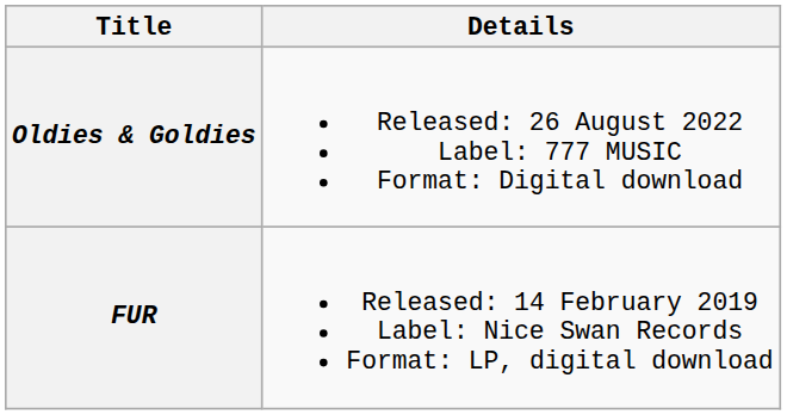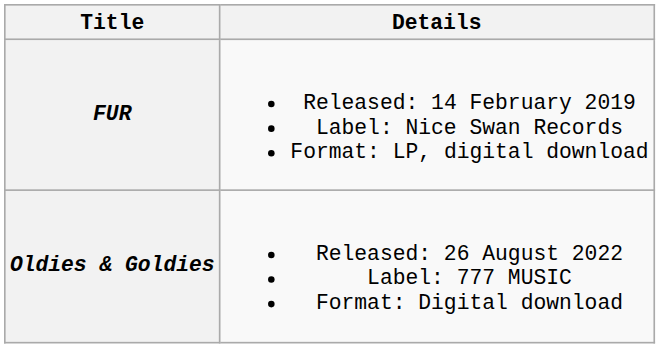rows swapped: FUR <-> Oldies & Goldies
